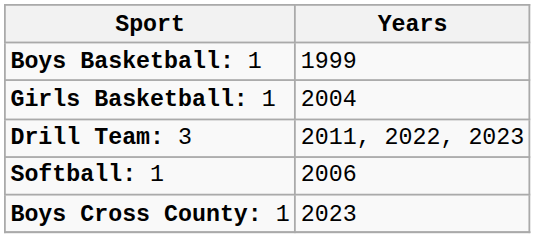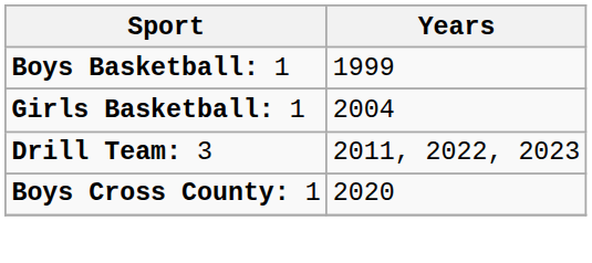- row: Softball: 1 | 2006
Boys Cross County: 1 | Years: 2023 -> 2020
